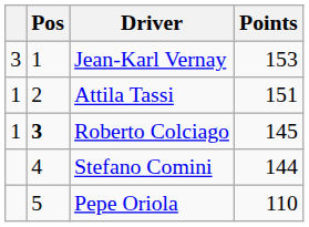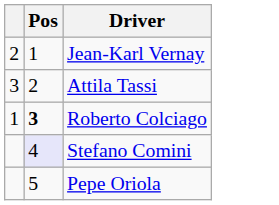- column: Points | 153 | 151 | 145 | 144 | 110
Jean-Karl Vernay | column 1: 3 -> 2
Attila Tassi | column 1: 1 -> 3
Stefano Comini | Pos: no background -> lavender background
